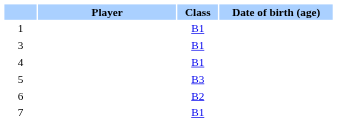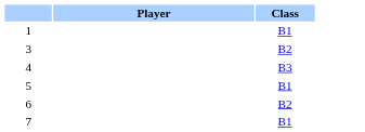- column: Date of birth (age)
3 | Class: B1 -> B2
4 | Class: B1 -> B3
5 | Class: B3 -> B1
